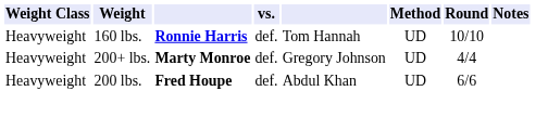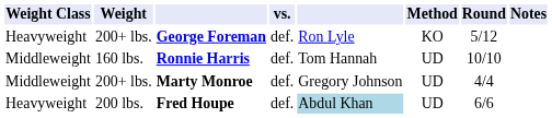+ row: Heavyweight | 200+ lbs. | George Foreman | def. | Ron Lyle | KO | 5/12
Ronnie Harris | Weight Class: Heavyweight -> Middleweight
Marty Monroe | Weight Class: Heavyweight -> Middleweight
Fred Houpe | column 5: no background -> lightblue background
